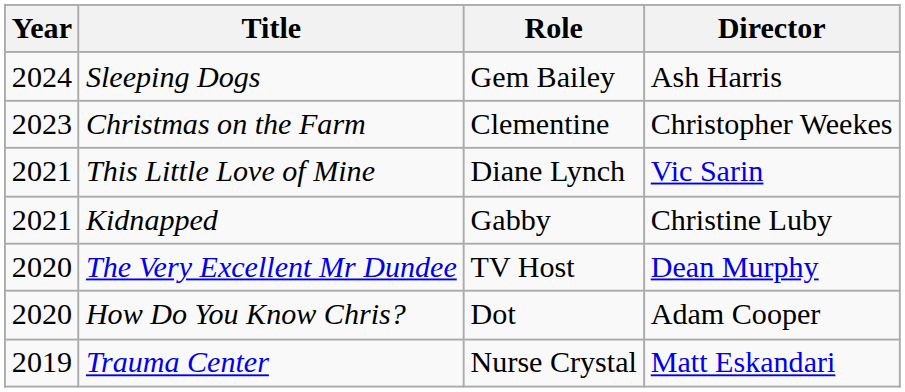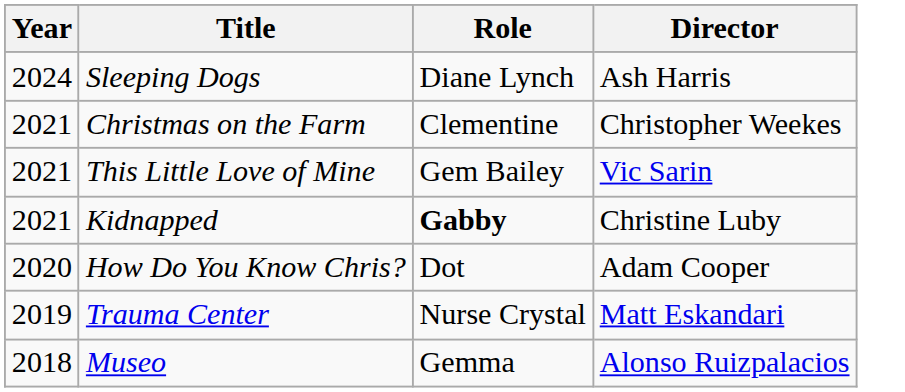Sleeping Dogs | Role: Gem Bailey -> Diane Lynch
Christmas on the Farm | Year: 2023 -> 2021
This Little Love of Mine | Role: Diane Lynch -> Gem Bailey
Kidnapped | Role: normal -> bold
- row: 2020 | The Very Excellent Mr Dundee | TV Host | Dean Murphy
+ row: 2018 | Museo | Gemma | Alonso Ruizpalacios
